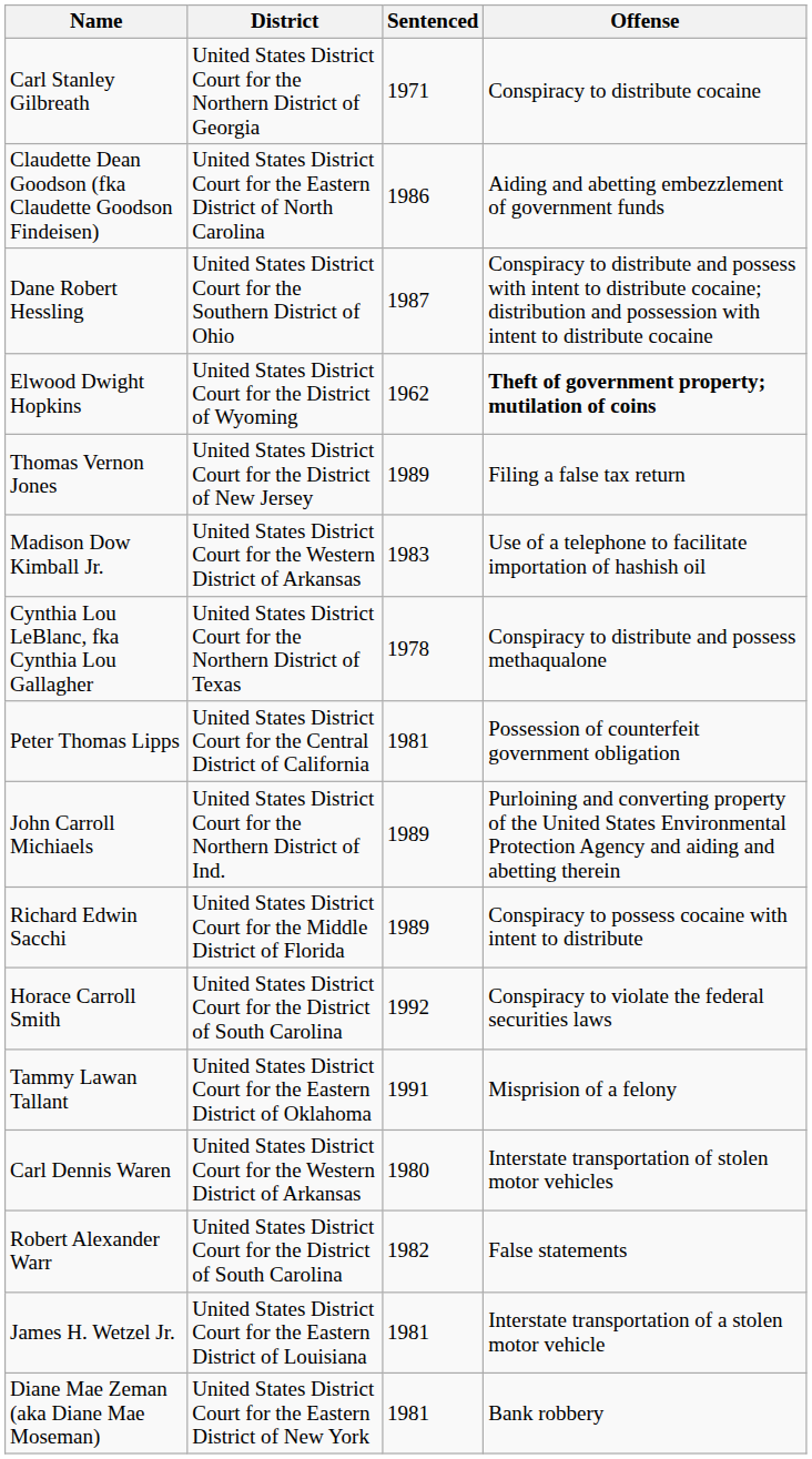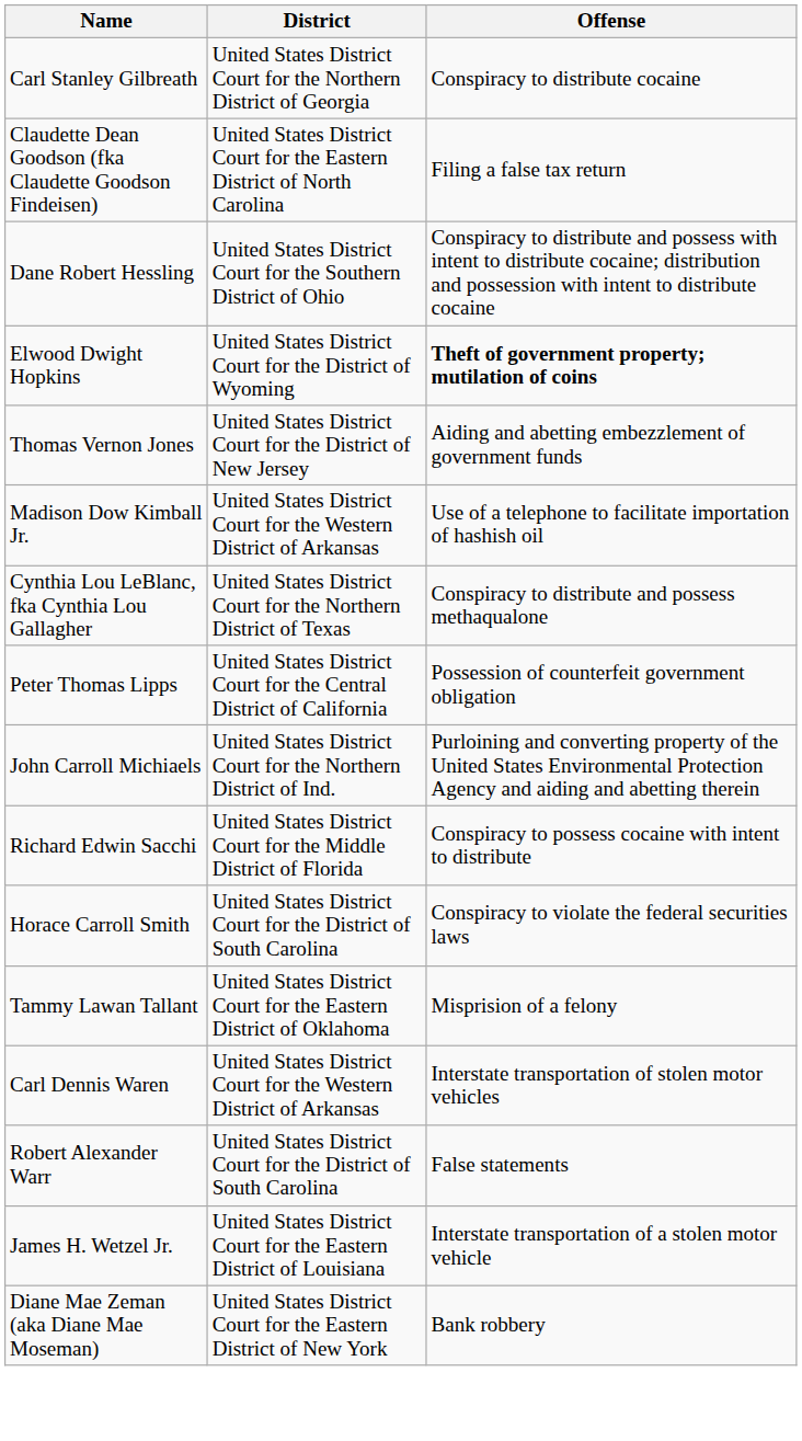- column: Sentenced | 1971 | 1986 | 1987 | 1962 | 1989 | 1983 | 1978 | 1981 | 1989 | 1989 | 1992 | 1991 | 1980 | 1982 | 1981 | 1981
Claudette Dean Goodson (fka Claudette Goodson Findeisen) | Offense: Aiding and abetting embezzlement of government funds -> Filing a false tax return
Thomas Vernon Jones | Offense: Filing a false tax return -> Aiding and abetting embezzlement of government funds
